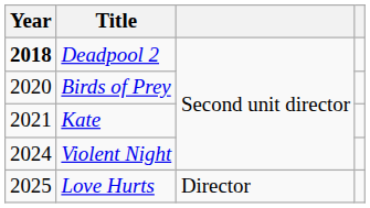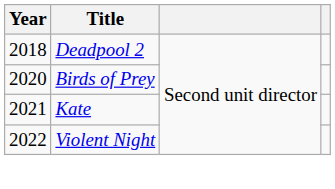Deadpool 2 | Year: bold -> normal
Violent Night | Year: 2024 -> 2022
- row: 2025 | Love Hurts | Director
